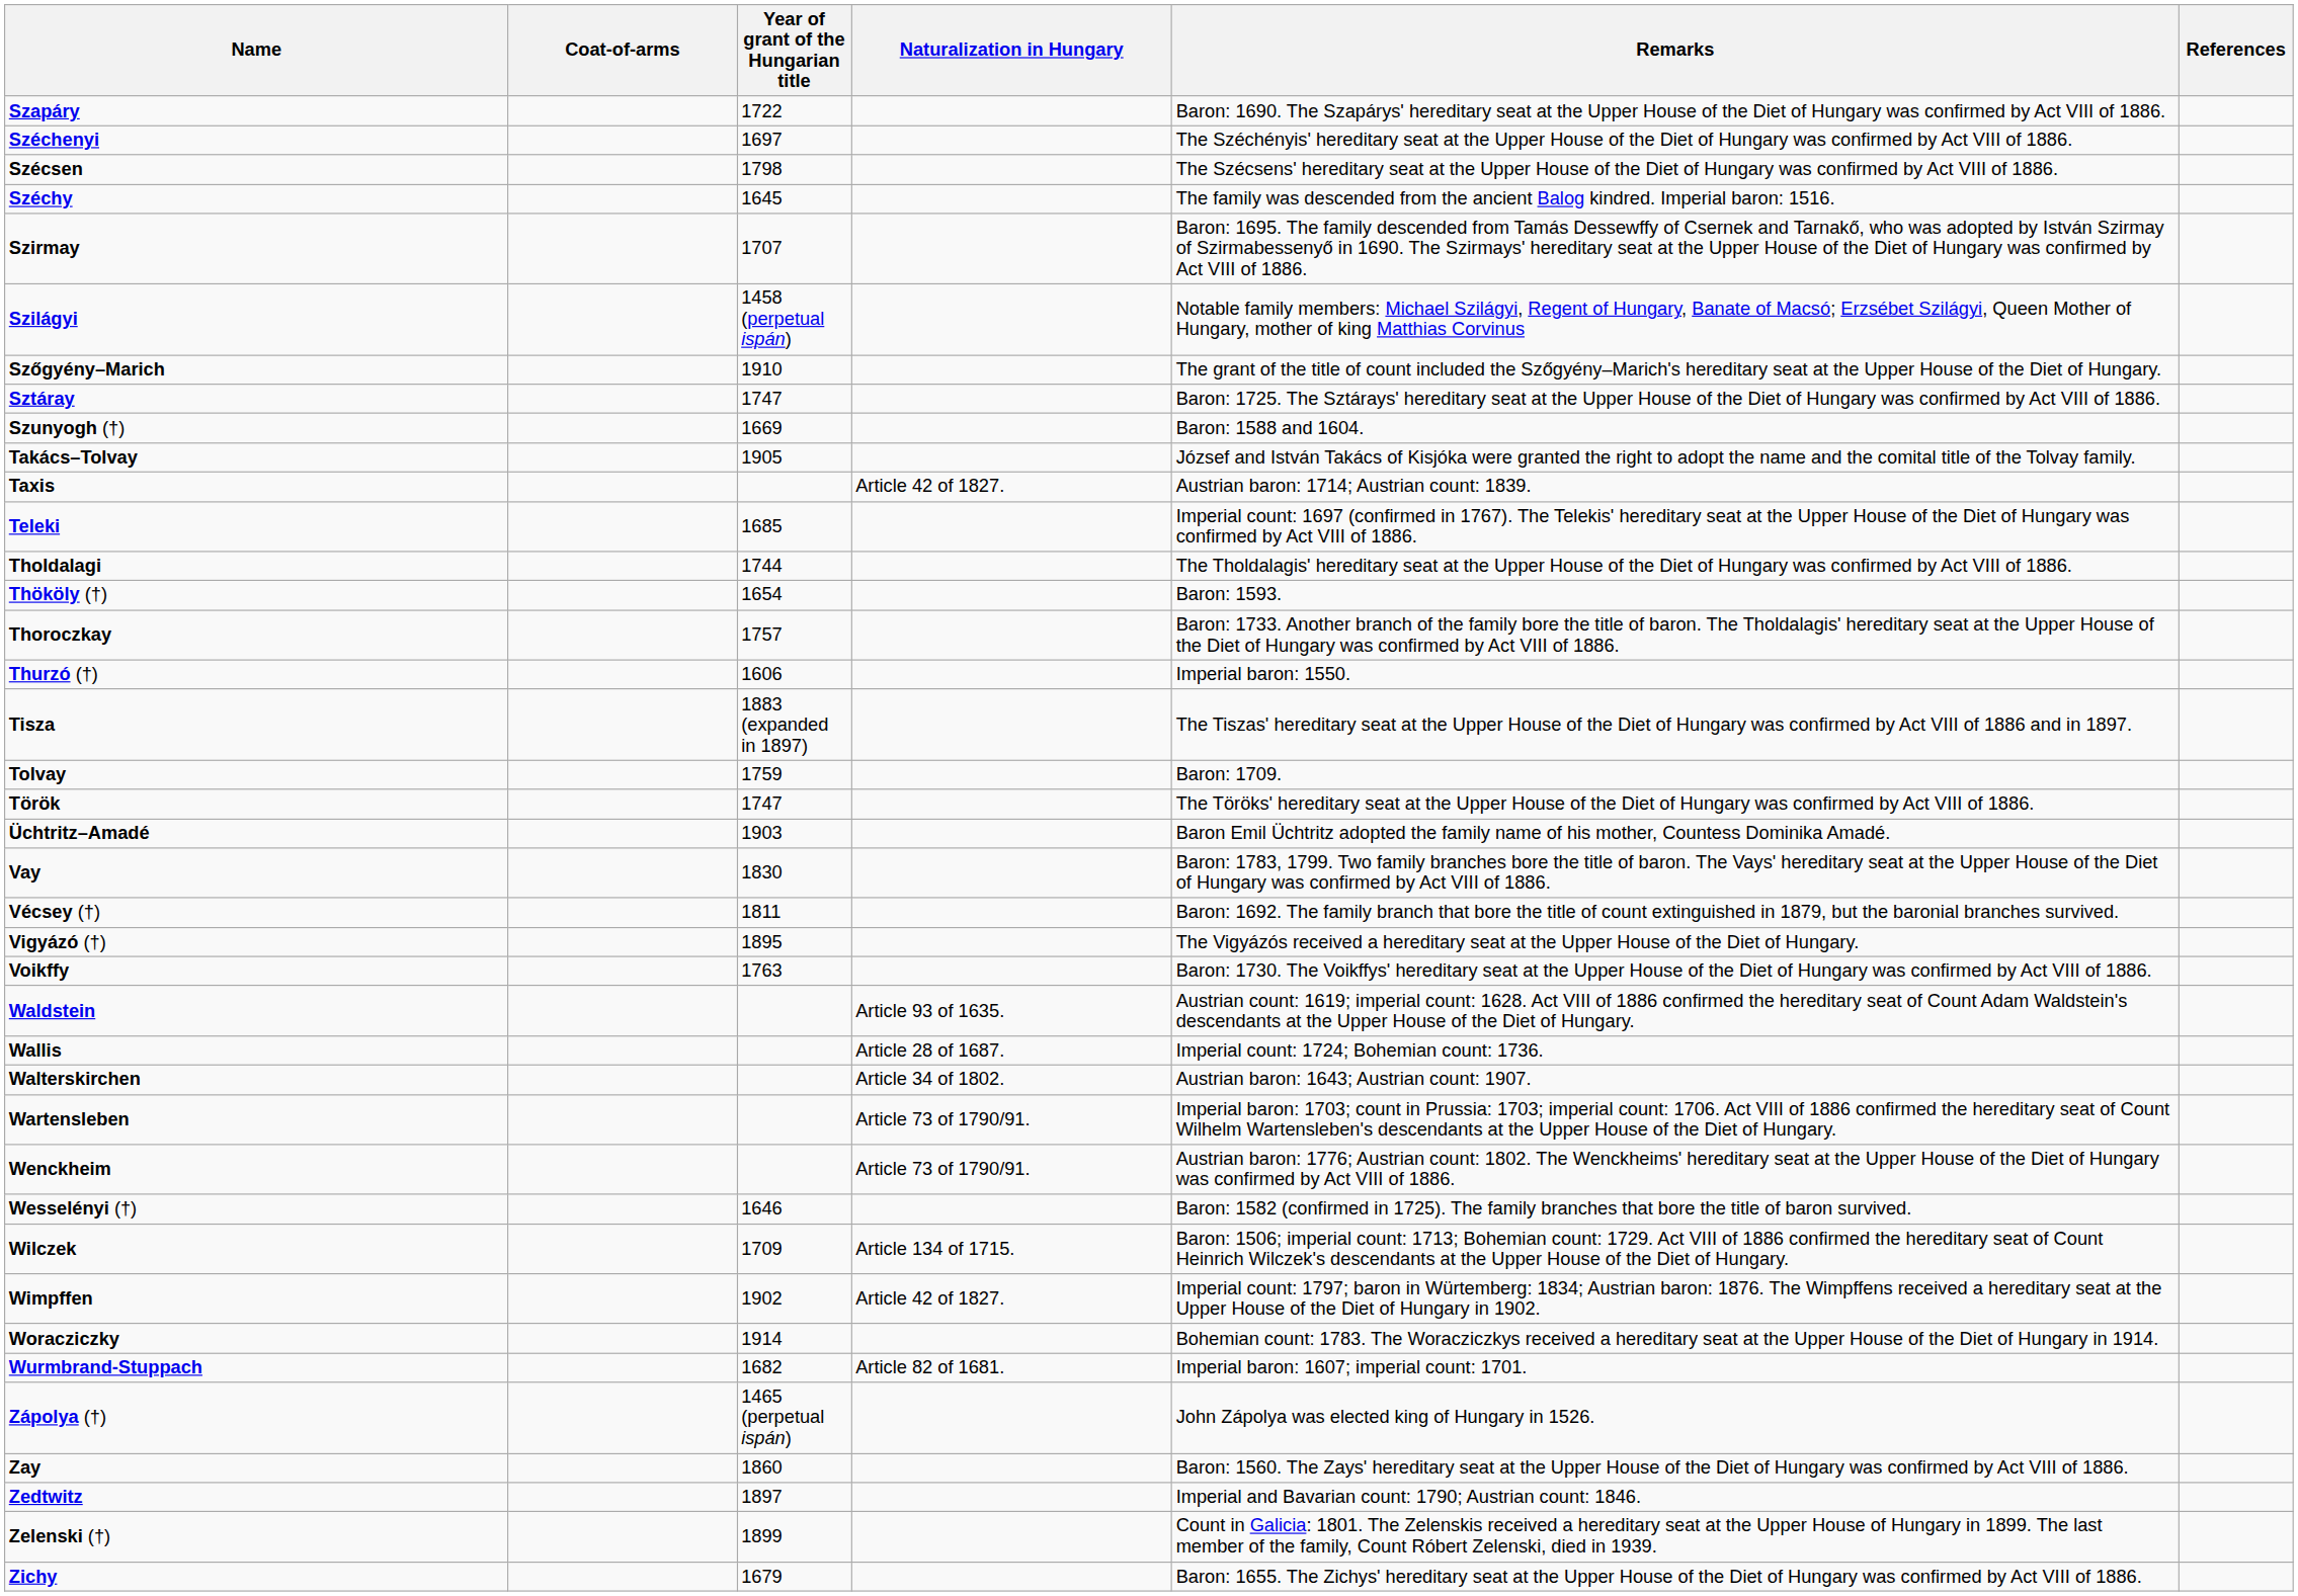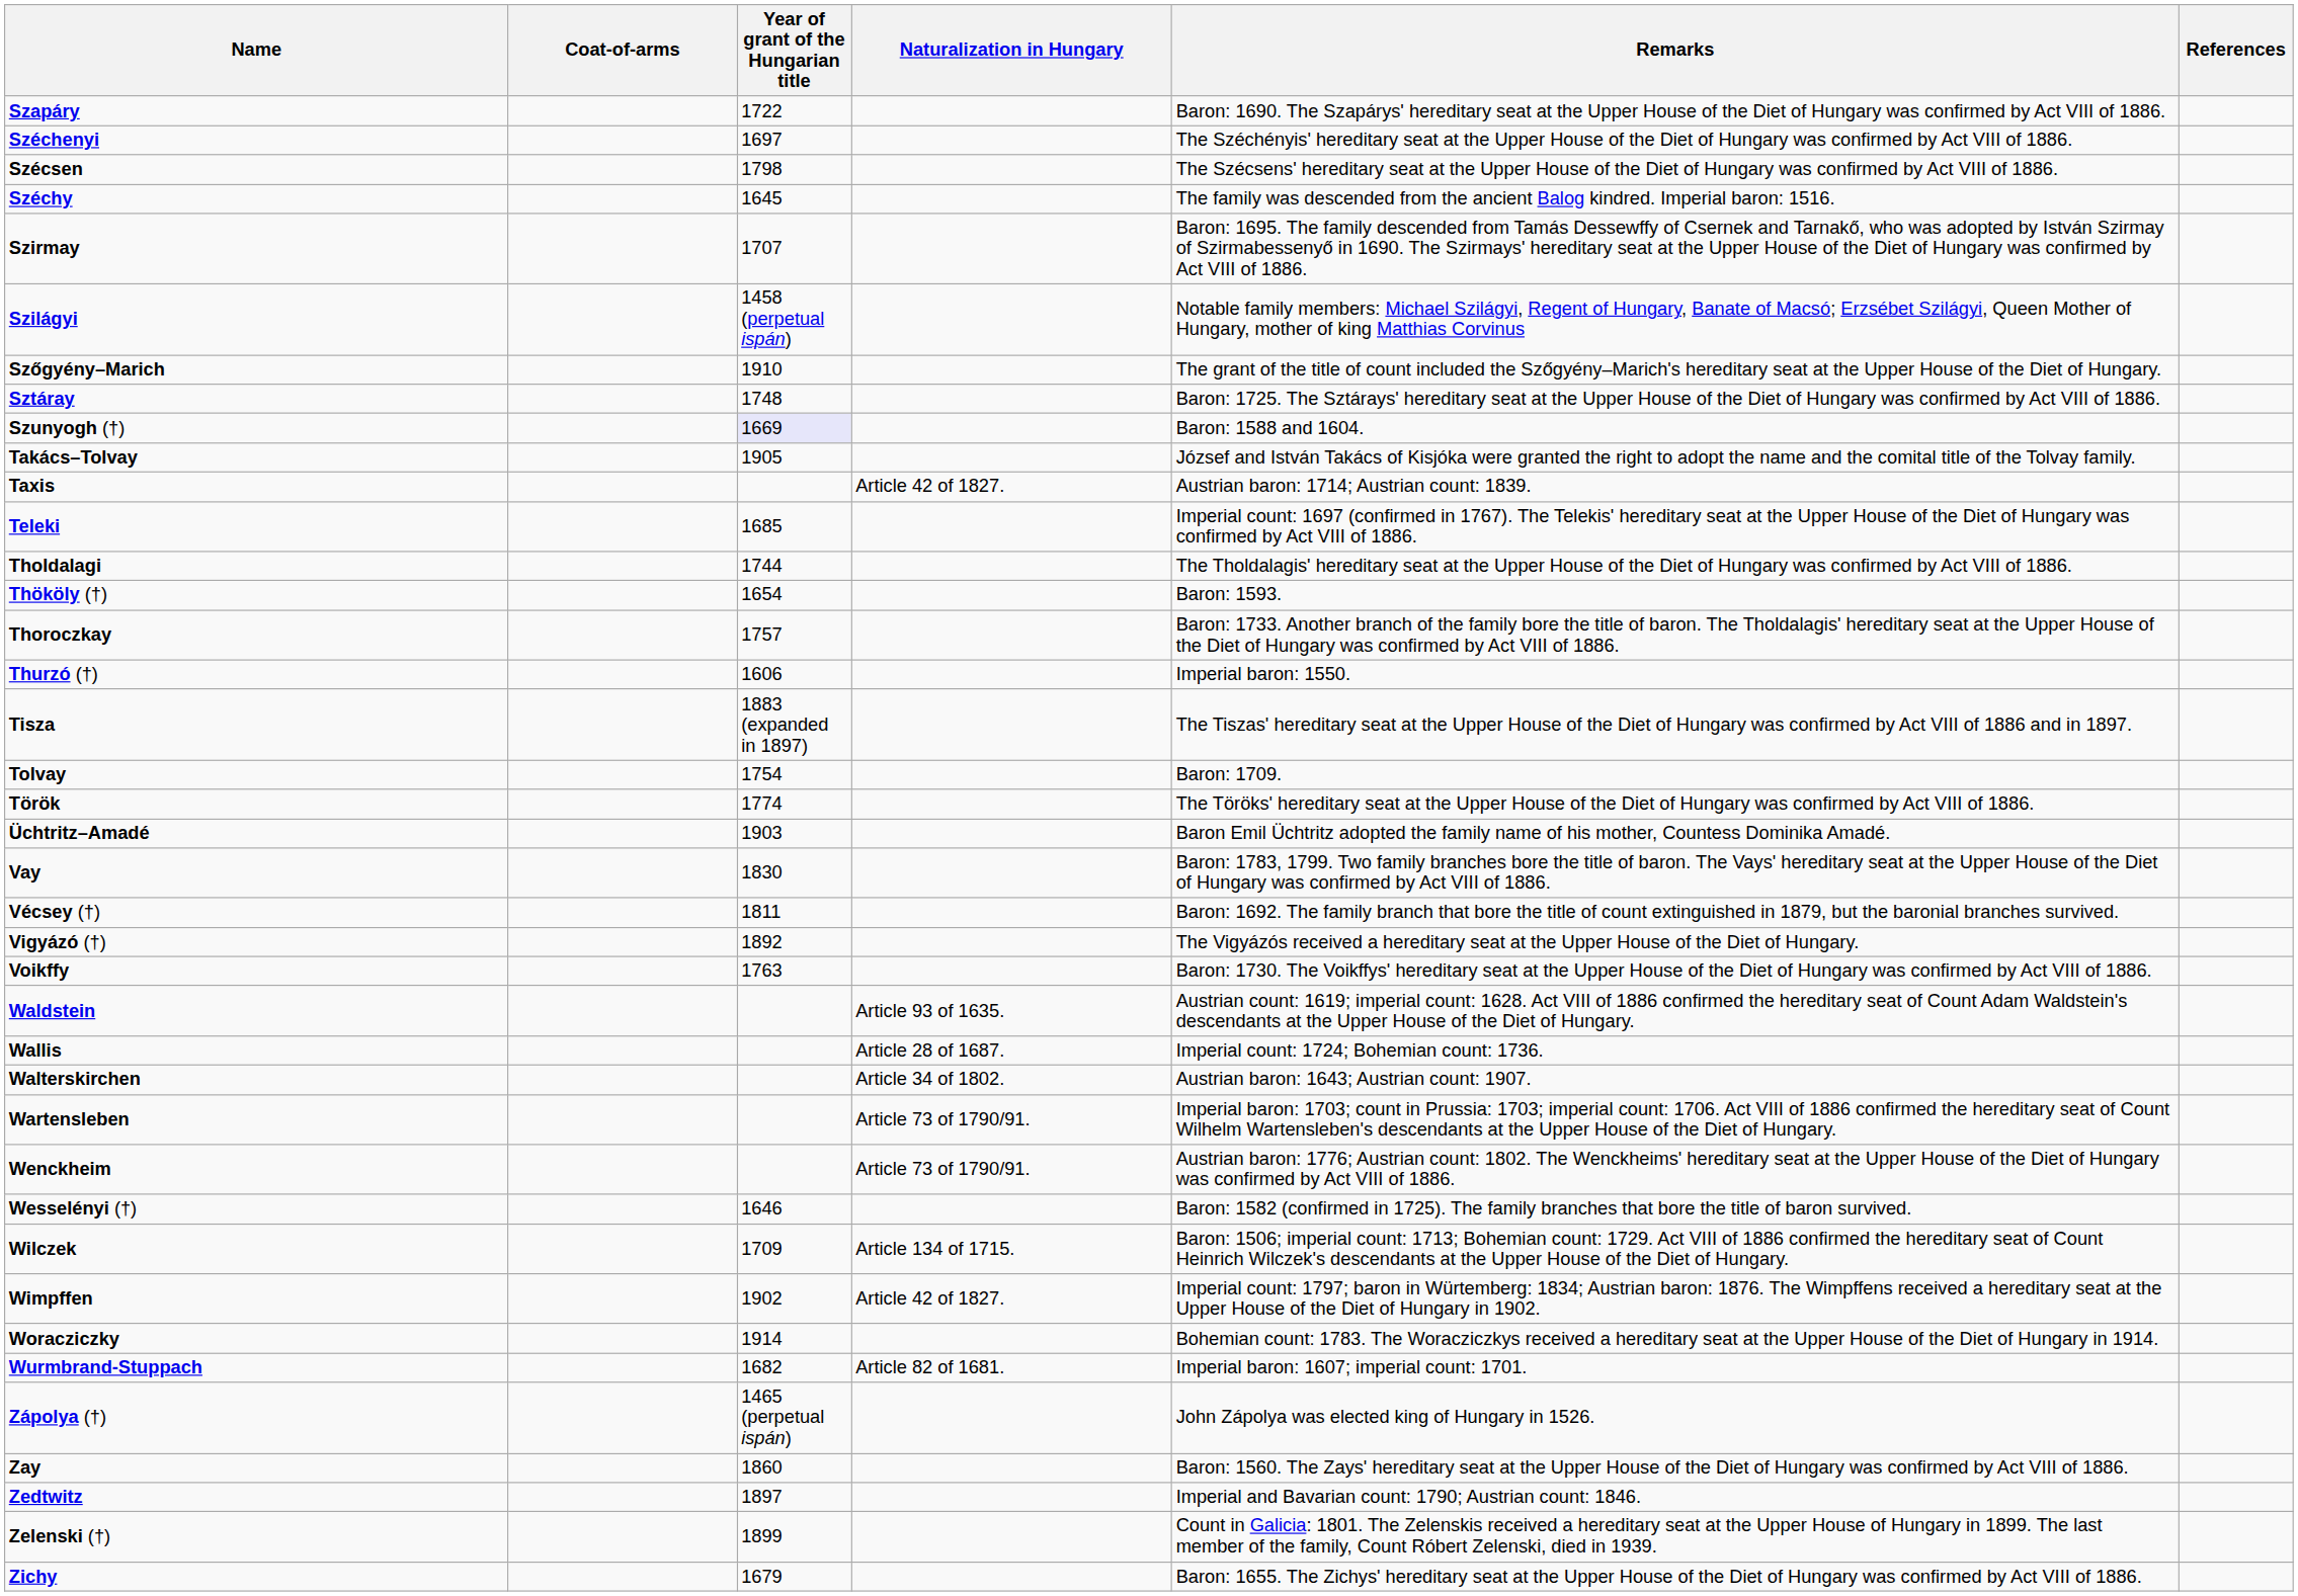Sztáray | Year of grant of the Hungarian title: 1747 -> 1748
Szunyogh (†) | Year of grant of the Hungarian title: no background -> lavender background
Tolvay | Year of grant of the Hungarian title: 1759 -> 1754
Török | Year of grant of the Hungarian title: 1747 -> 1774
Vigyázó (†) | Year of grant of the Hungarian title: 1895 -> 1892
